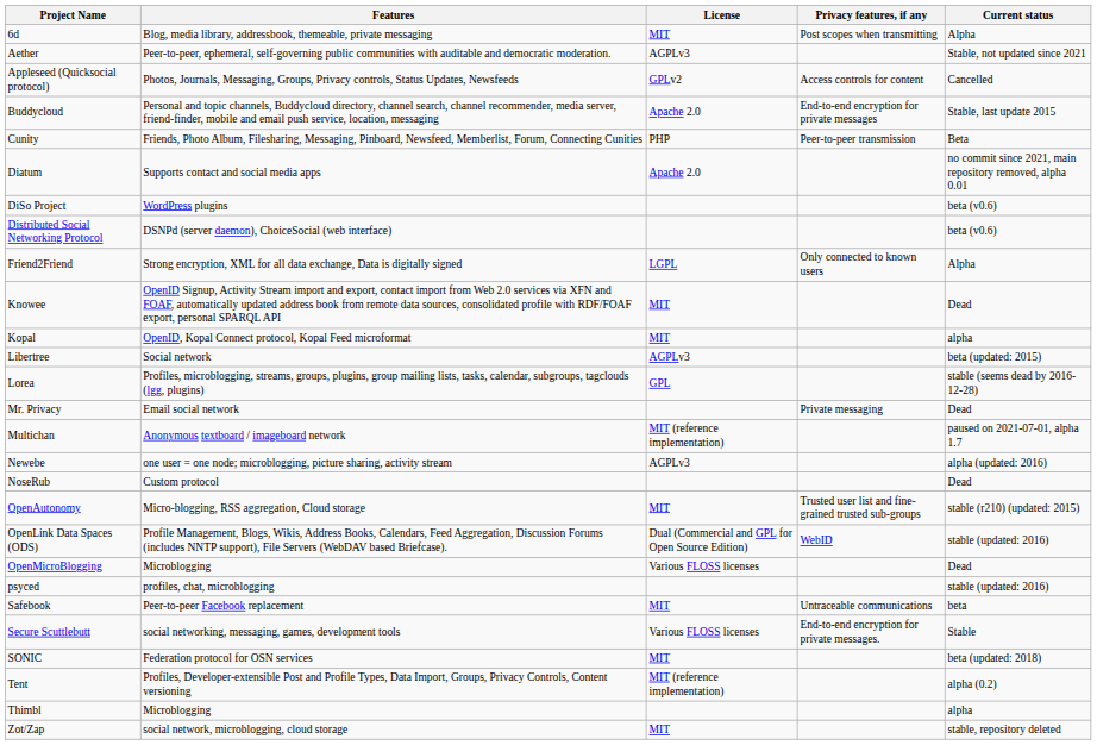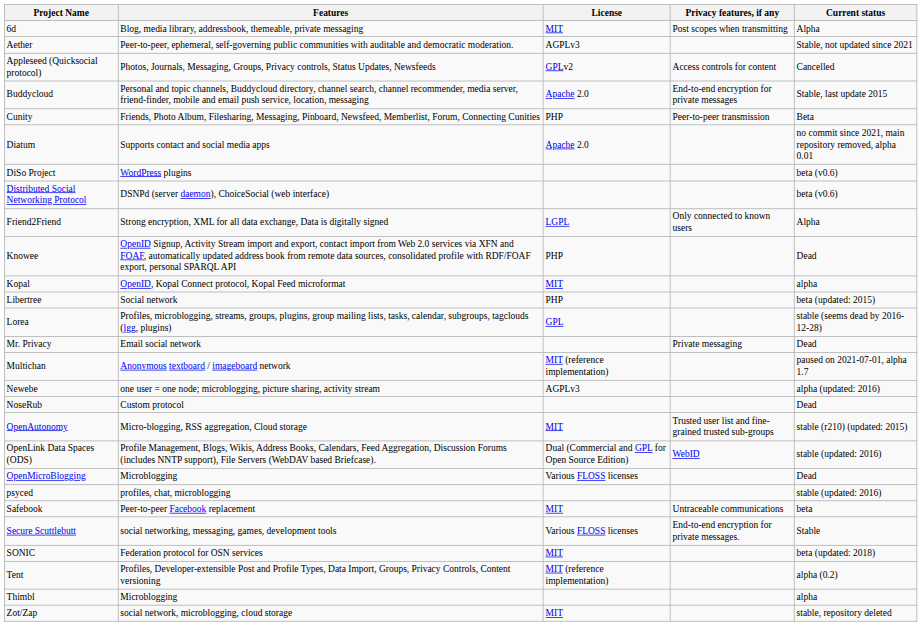Knowee | License: MIT -> PHP
Libertree | License: AGPLv3 -> PHP
